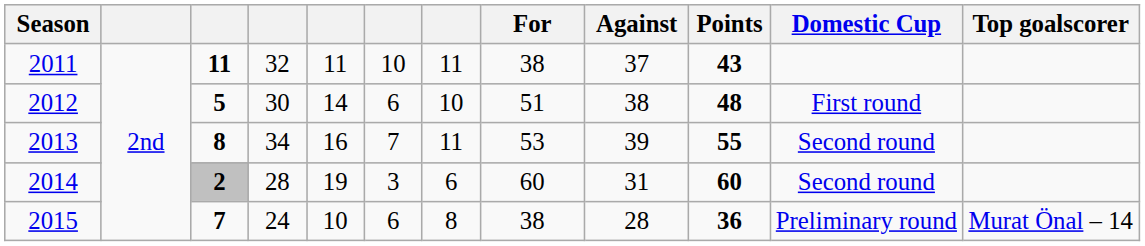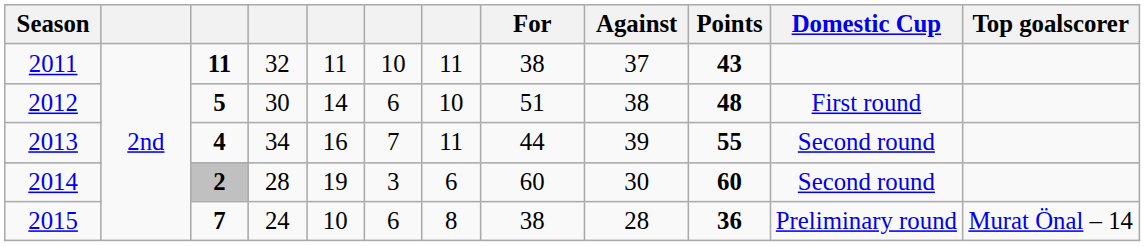2013 | column 3: 8 -> 4
2013 | For: 53 -> 44
2014 | Against: 31 -> 30
